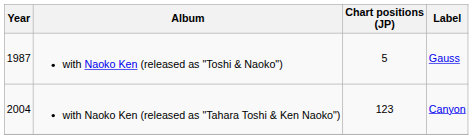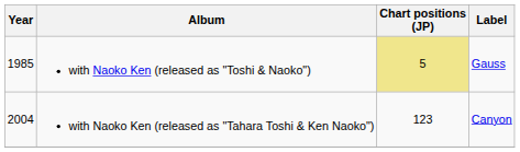with Naoko Ken (released as "Toshi & Naoko") | Year: 1987 -> 1985
with Naoko Ken (released as "Toshi & Naoko") | Chart positions (JP): no background -> khaki background
